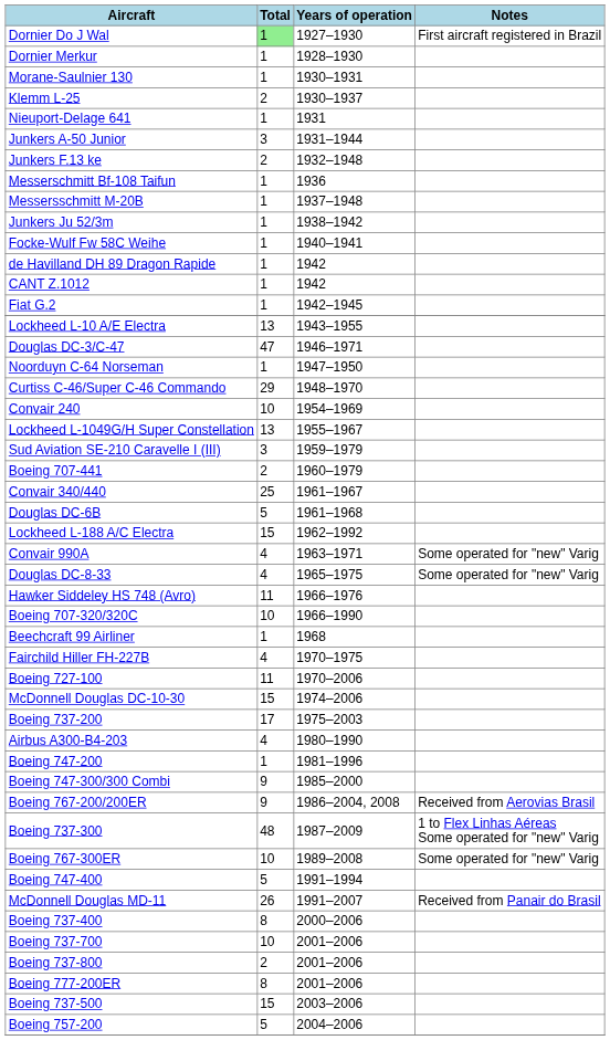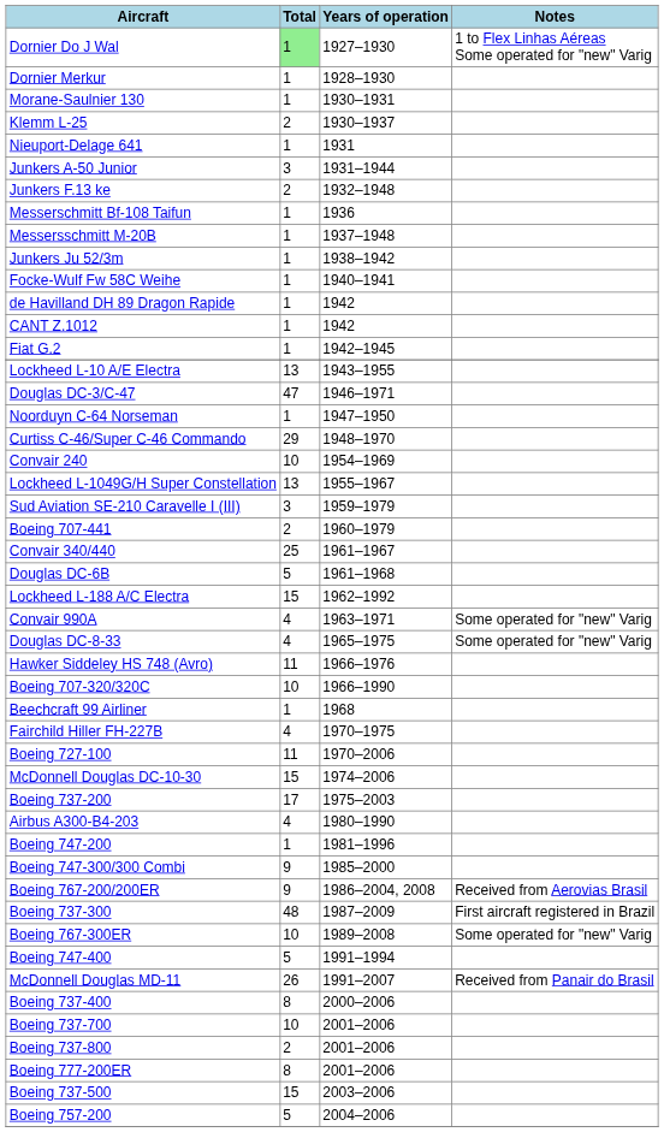Dornier Do J Wal | Notes: First aircraft registered in Brazil -> 1 to Flex Linhas Aéreas Some operated for "new" Varig
Boeing 737-300 | Notes: 1 to Flex Linhas Aéreas Some operated for "new" Varig -> First aircraft registered in Brazil
